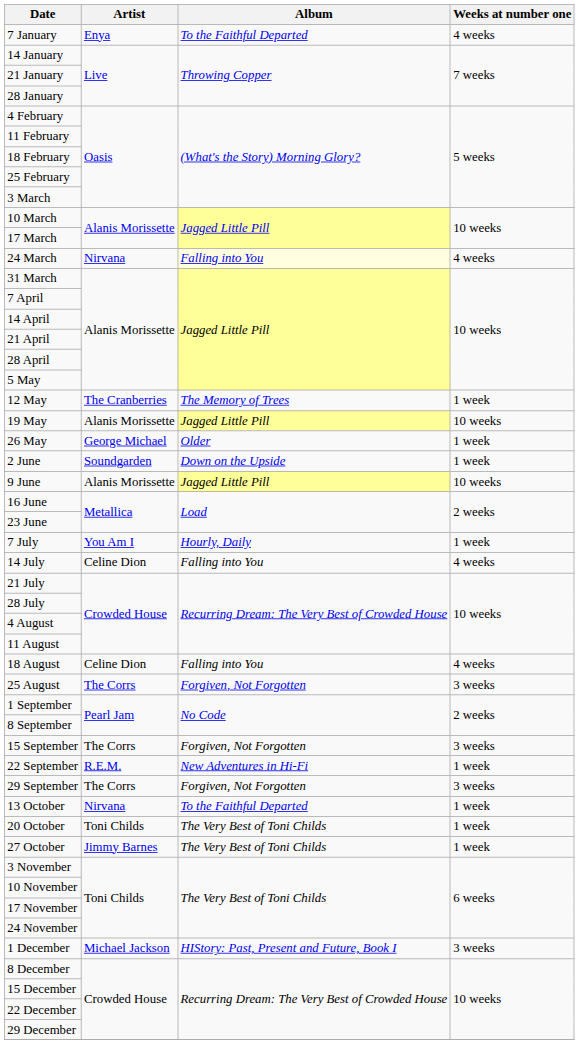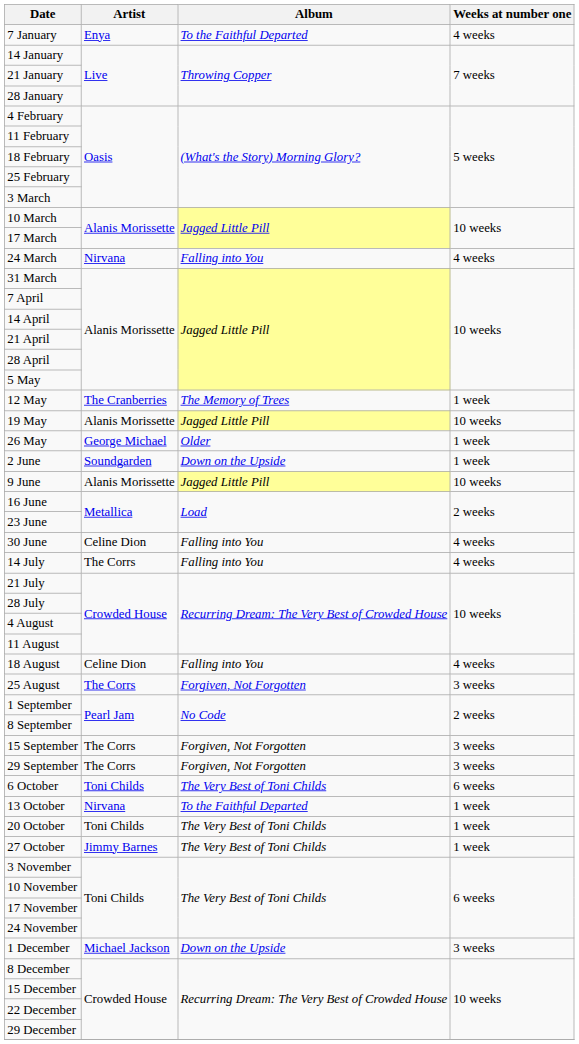24 March | Album: lightyellow background -> no background
+ row: 30 June | Celine Dion | Falling into You | 4 weeks
- row: 7 July | You Am I | Hourly, Daily | 1 week
14 July | Artist: Celine Dion -> The Corrs
- row: 22 September | R.E.M. | New Adventures in Hi-Fi | 1 week
+ row: 6 October | Toni Childs | The Very Best of Toni Childs | 6 weeks
1 December | Album: HIStory: Past, Present and Future, Book I -> Down on the Upside
